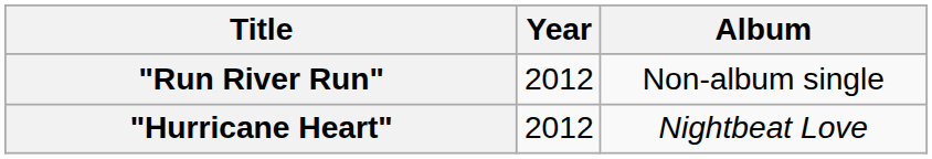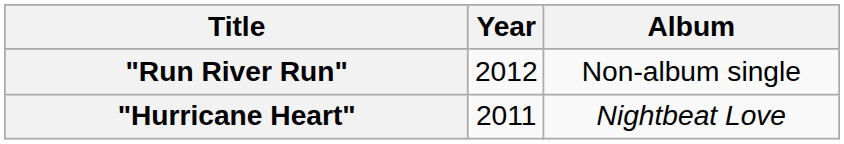"Hurricane Heart" | Year: 2012 -> 2011
